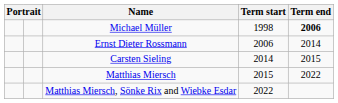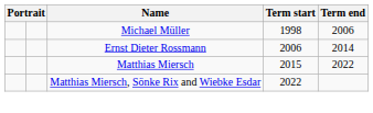Michael Müller | Term end: bold -> normal
- row: Carsten Sieling | 2014 | 2015
